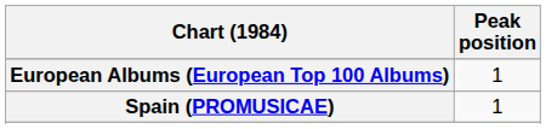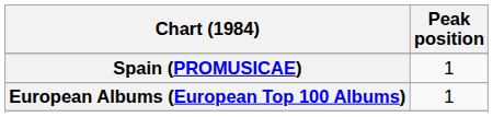rows swapped: European Albums (European Top 100 Albums) <-> Spain (PROMUSICAE)
